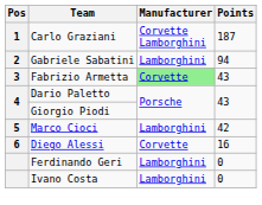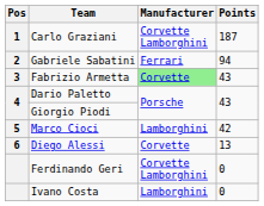Gabriele Sabatini | Manufacturer: Lamborghini -> Ferrari
Diego Alessi | Points: 16 -> 13
Ferdinando Geri | Manufacturer: Lamborghini -> Corvette Lamborghini
